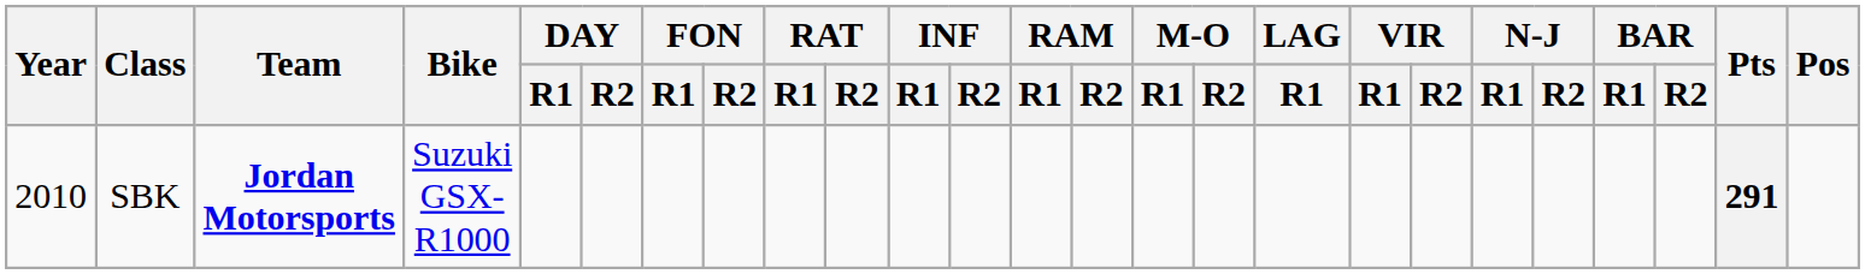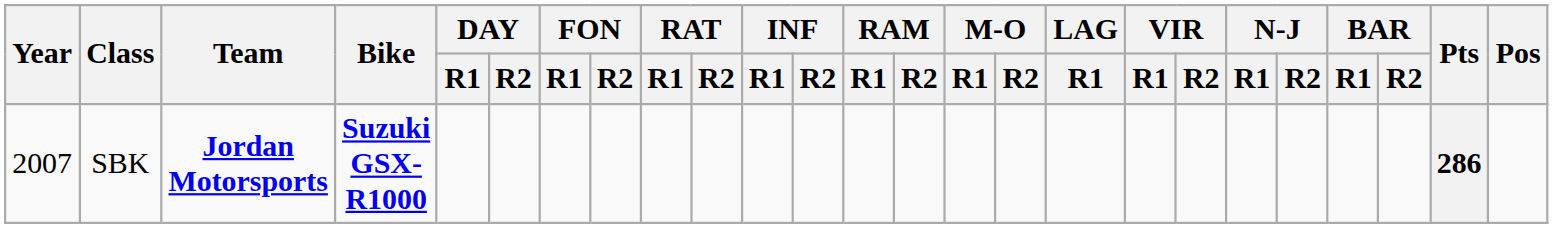SBK | Year: 2010 -> 2007
SBK | Bike: normal -> bold
SBK | Pts: 291 -> 286
